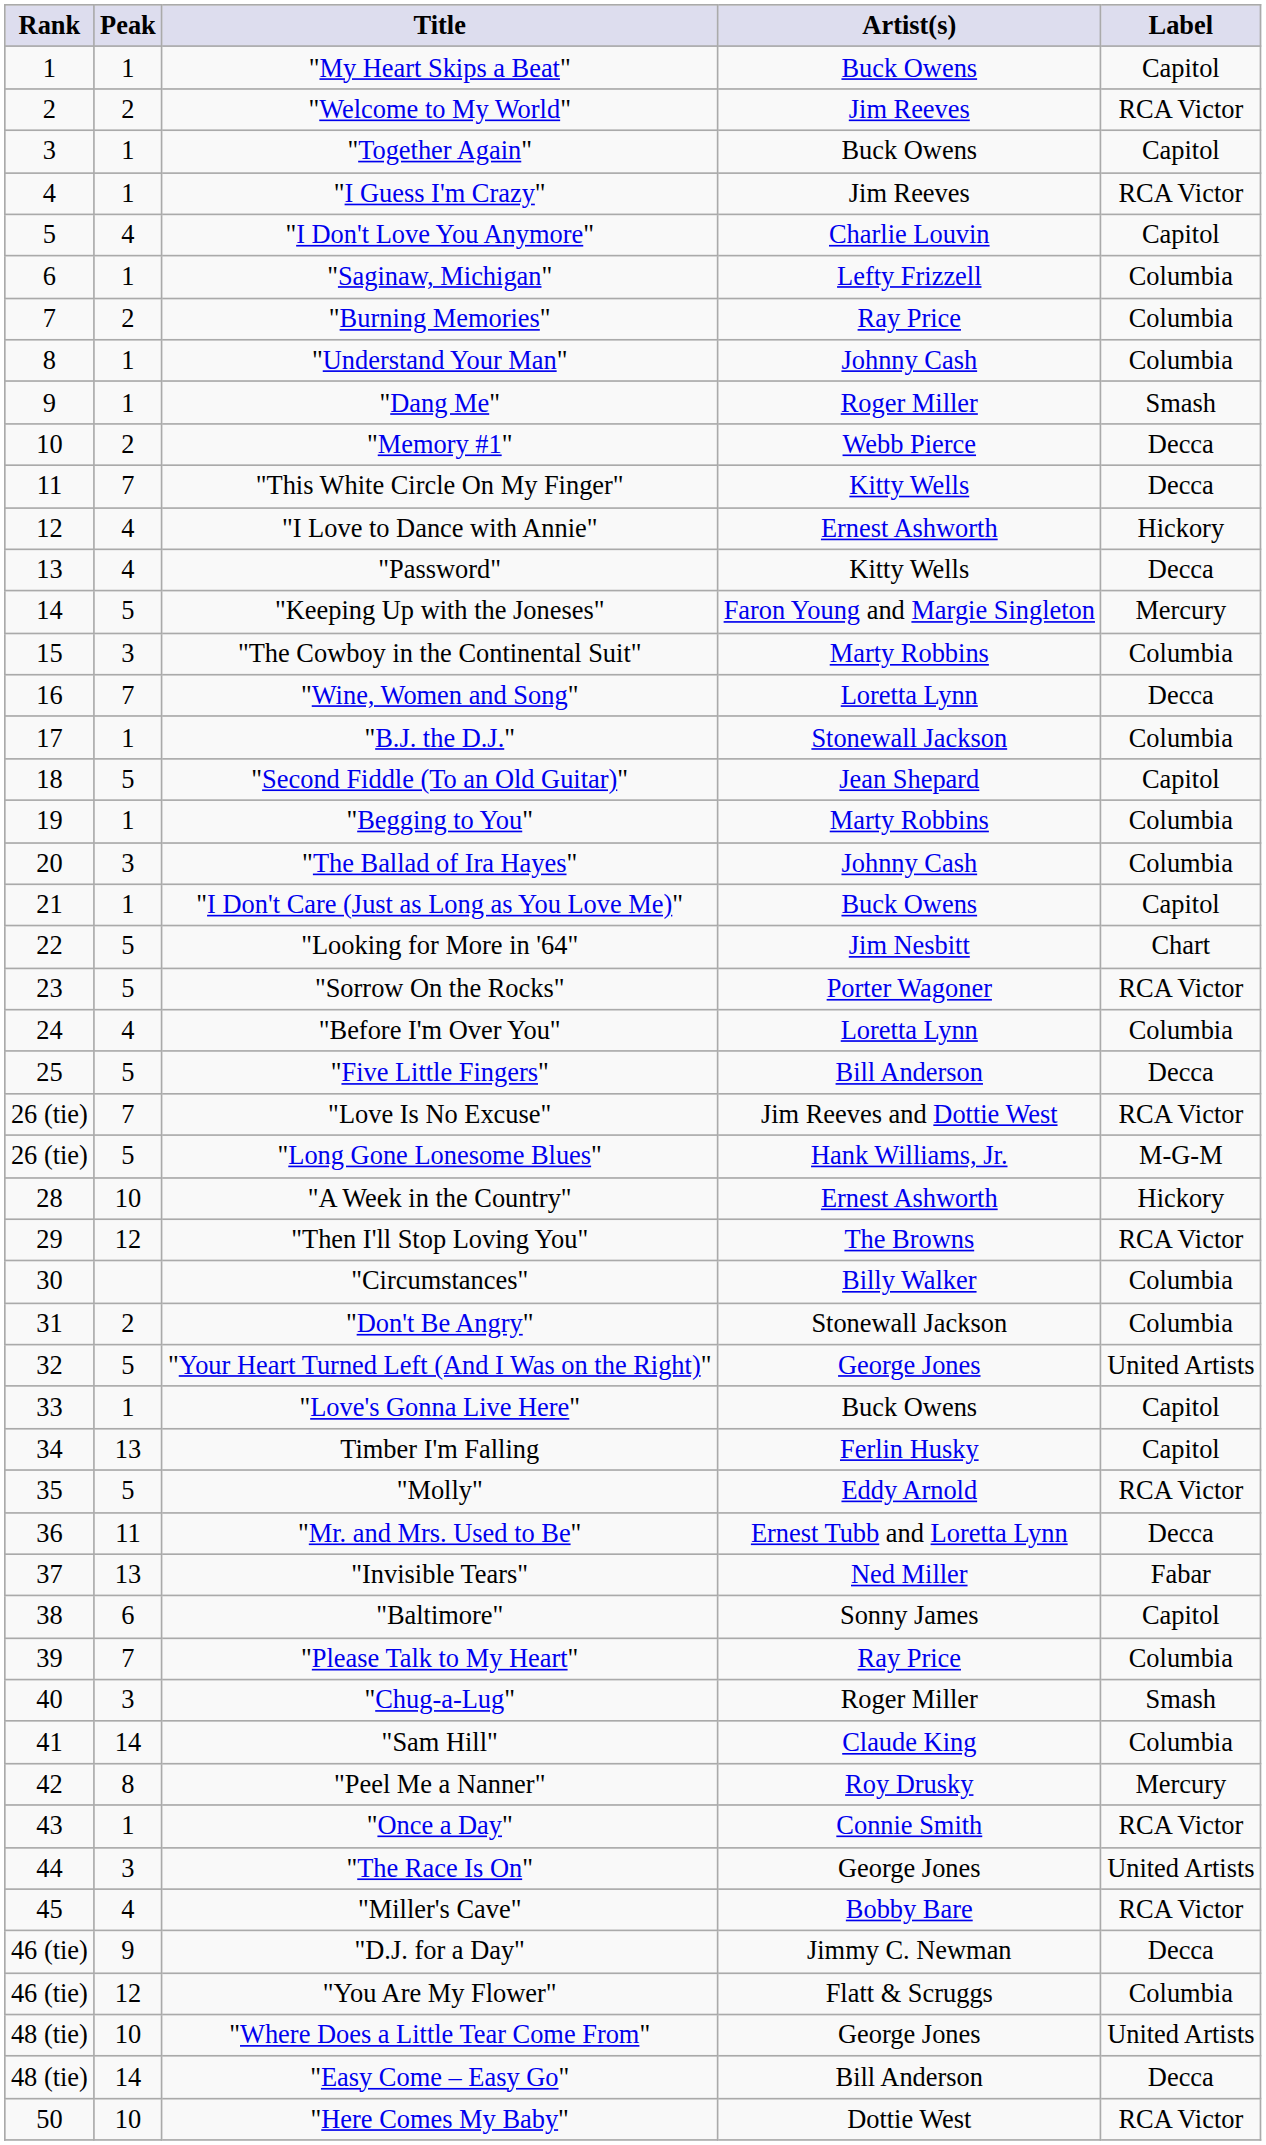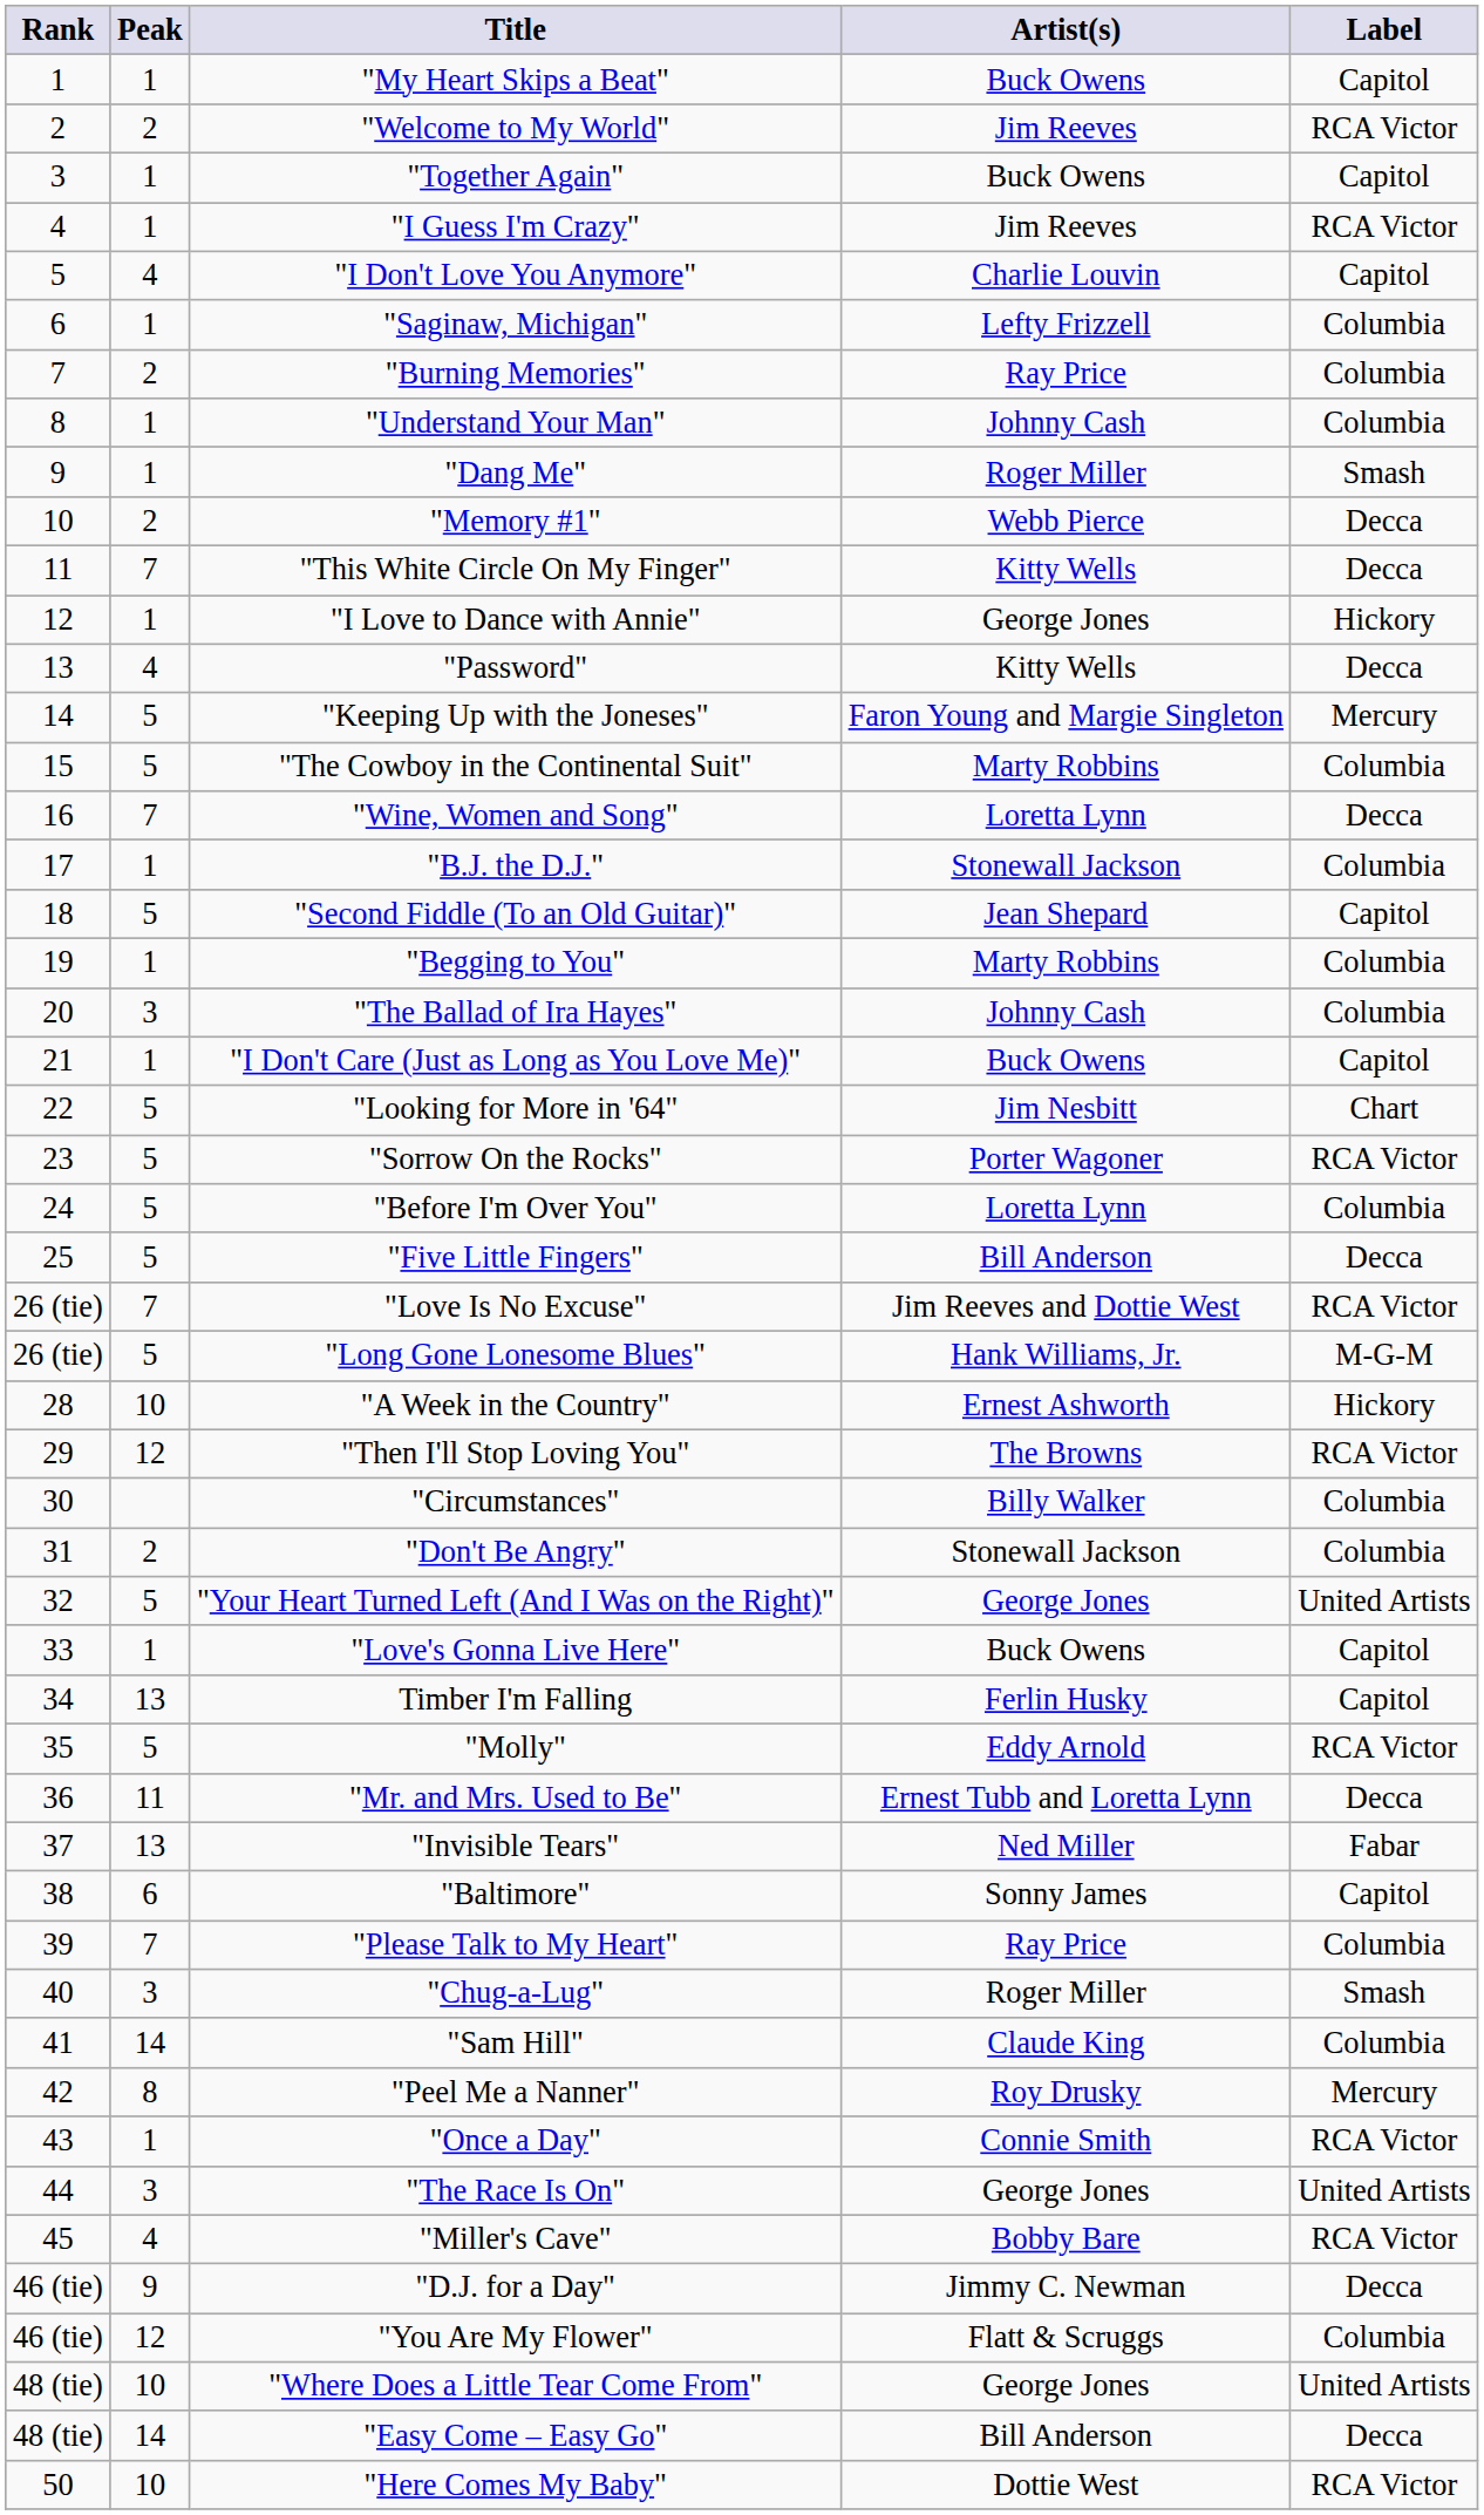"I Love to Dance with Annie" | Peak: 4 -> 1
"I Love to Dance with Annie" | Artist(s): Ernest Ashworth -> George Jones
"The Cowboy in the Continental Suit" | Peak: 3 -> 5
"Before I'm Over You" | Peak: 4 -> 5
